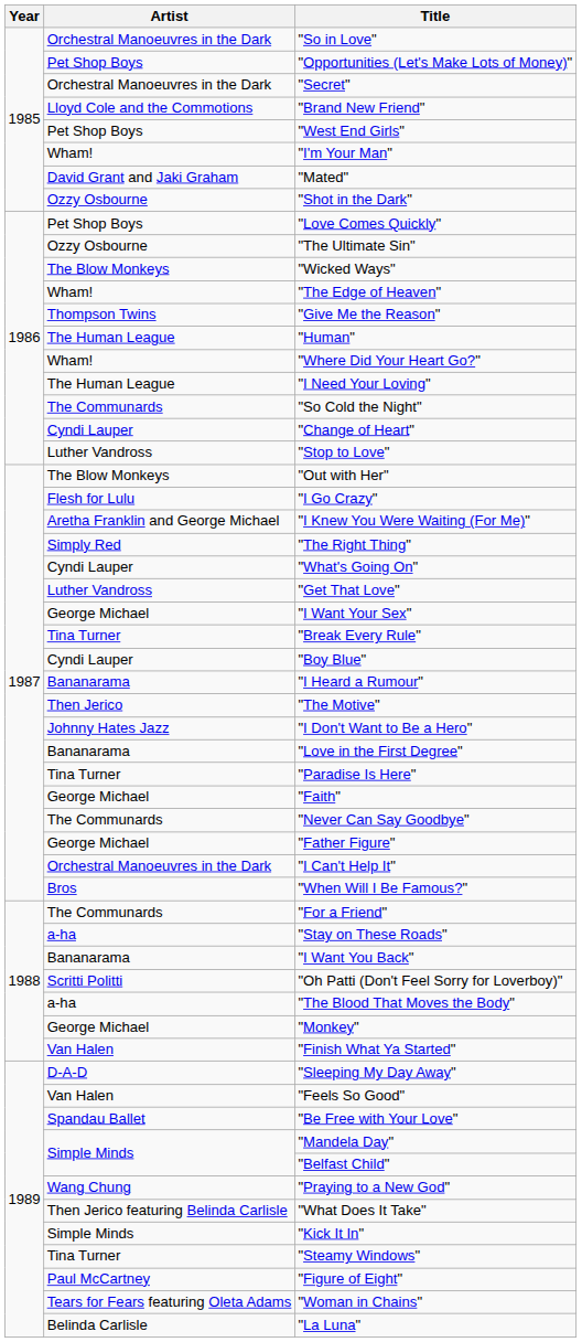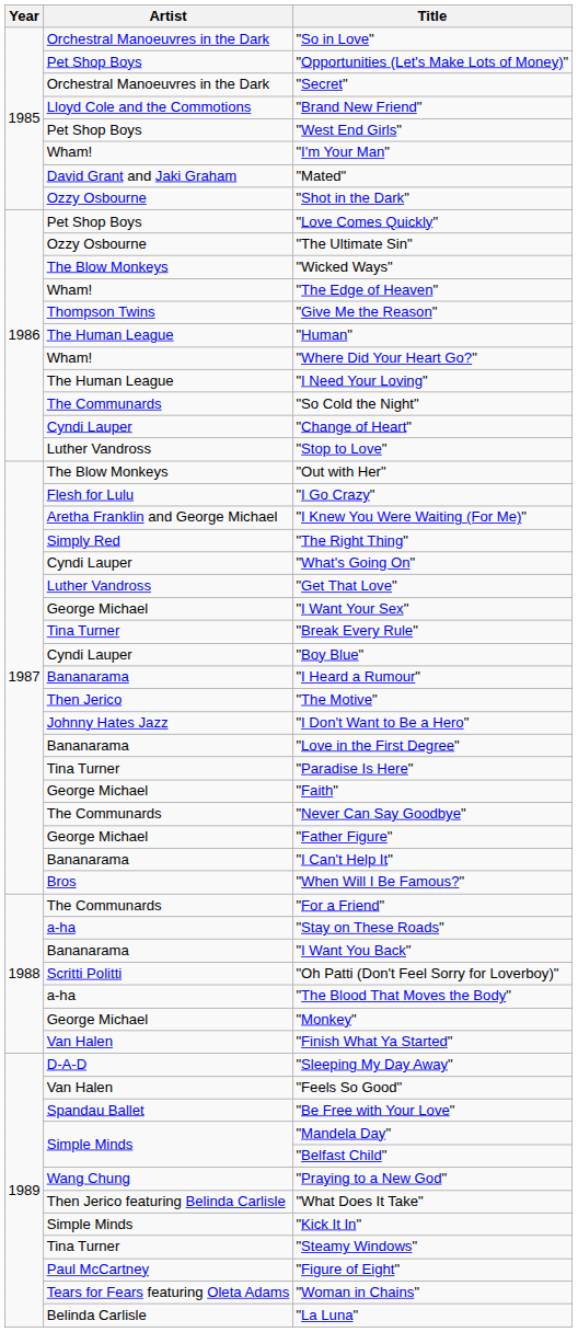"I Can't Help It" | Artist: Orchestral Manoeuvres in the Dark -> Bananarama
